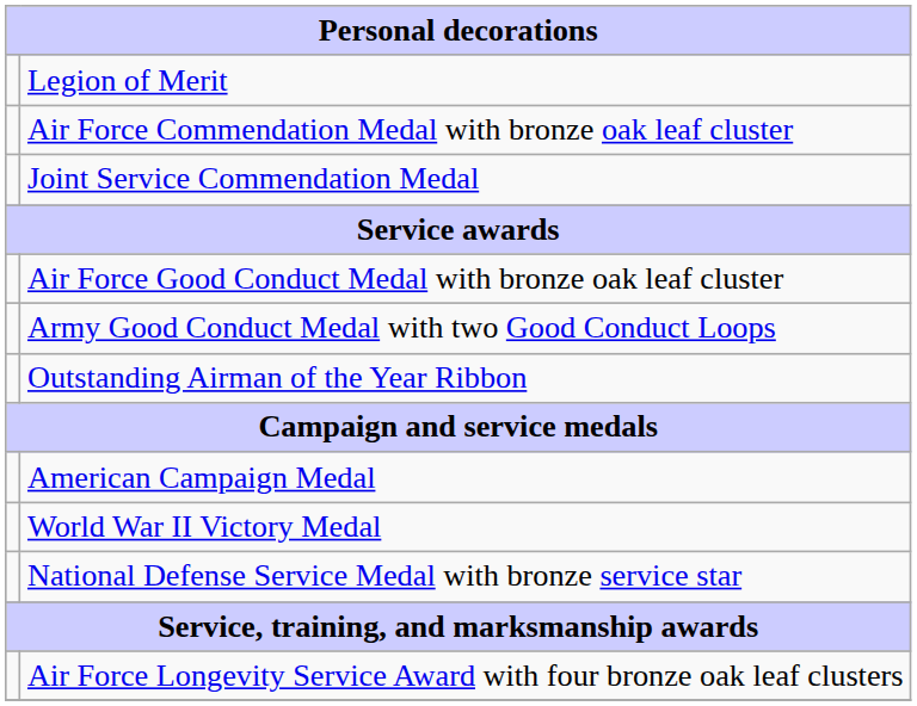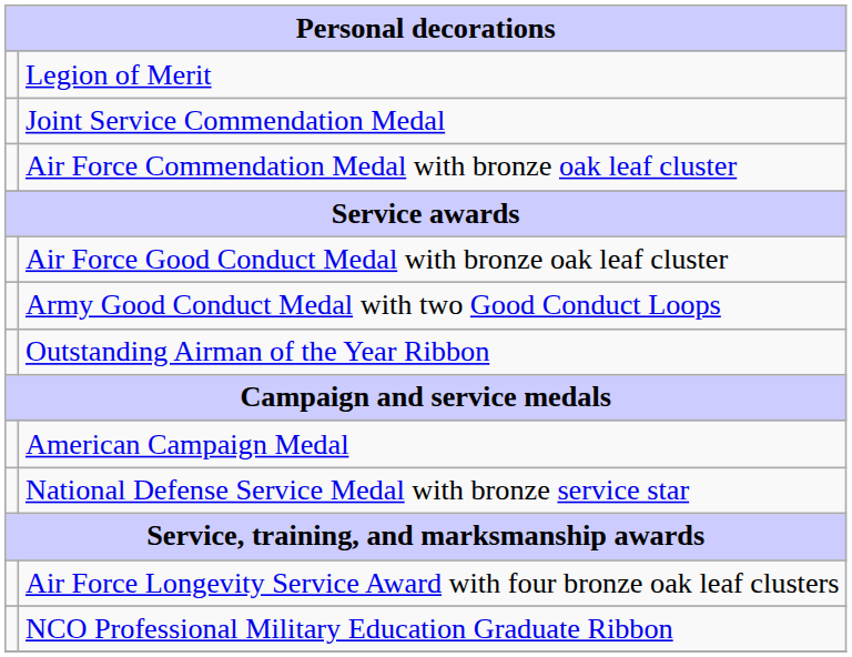rows swapped: Joint Service Commendation Medal <-> Air Force Commendation Medal with bronze oak leaf cluster
- row: World War II Victory Medal
+ row: NCO Professional Military Education Graduate Ribbon
